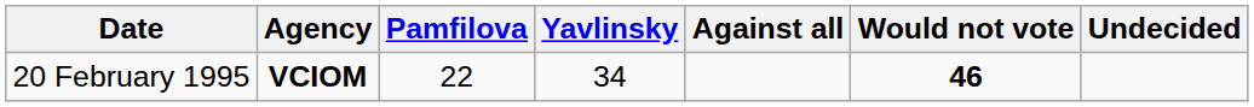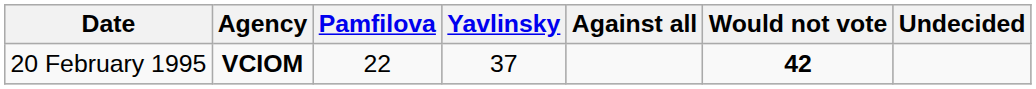20 February 1995 | Yavlinsky: 34 -> 37
20 February 1995 | Would not vote: 46 -> 42
